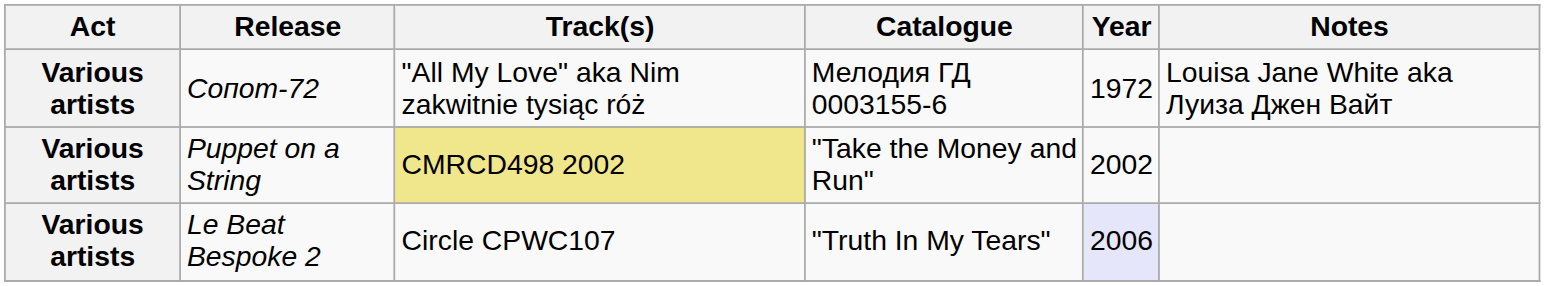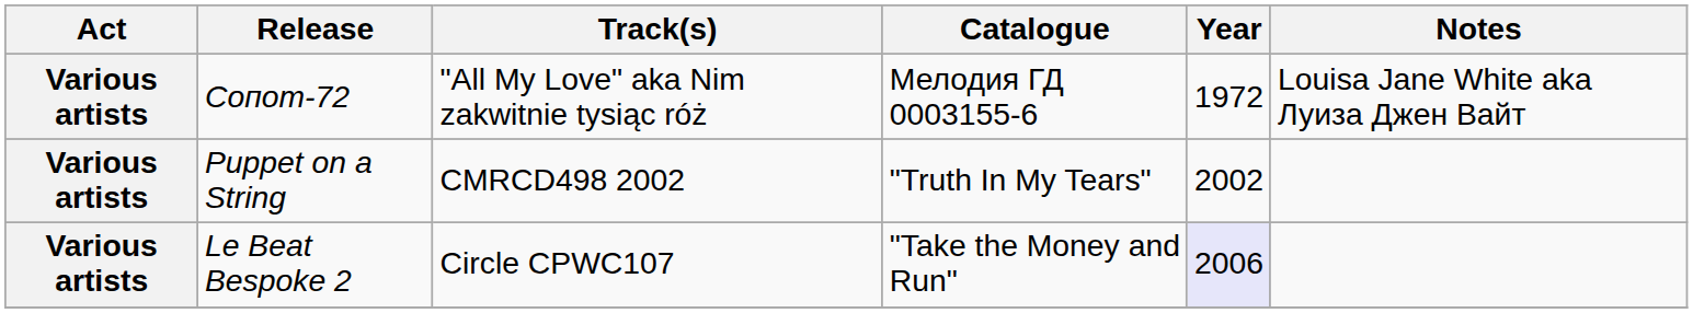Puppet on a String | Track(s): khaki background -> no background
Puppet on a String | Catalogue: "Take the Money and Run" -> "Truth In My Tears"
Le Beat Bespoke 2 | Catalogue: "Truth In My Tears" -> "Take the Money and Run"
